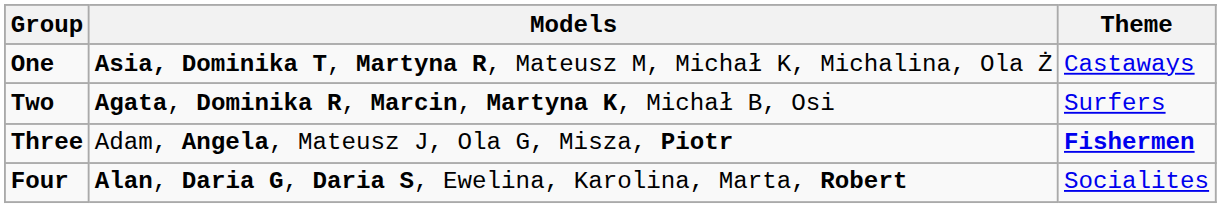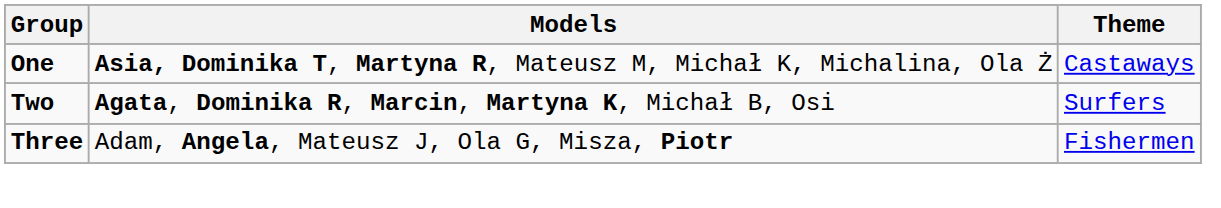Three | Theme: bold -> normal
- row: Four | Alan, Daria G, Daria S, Ewelina, Karolina, Marta, Robert | Socialites
